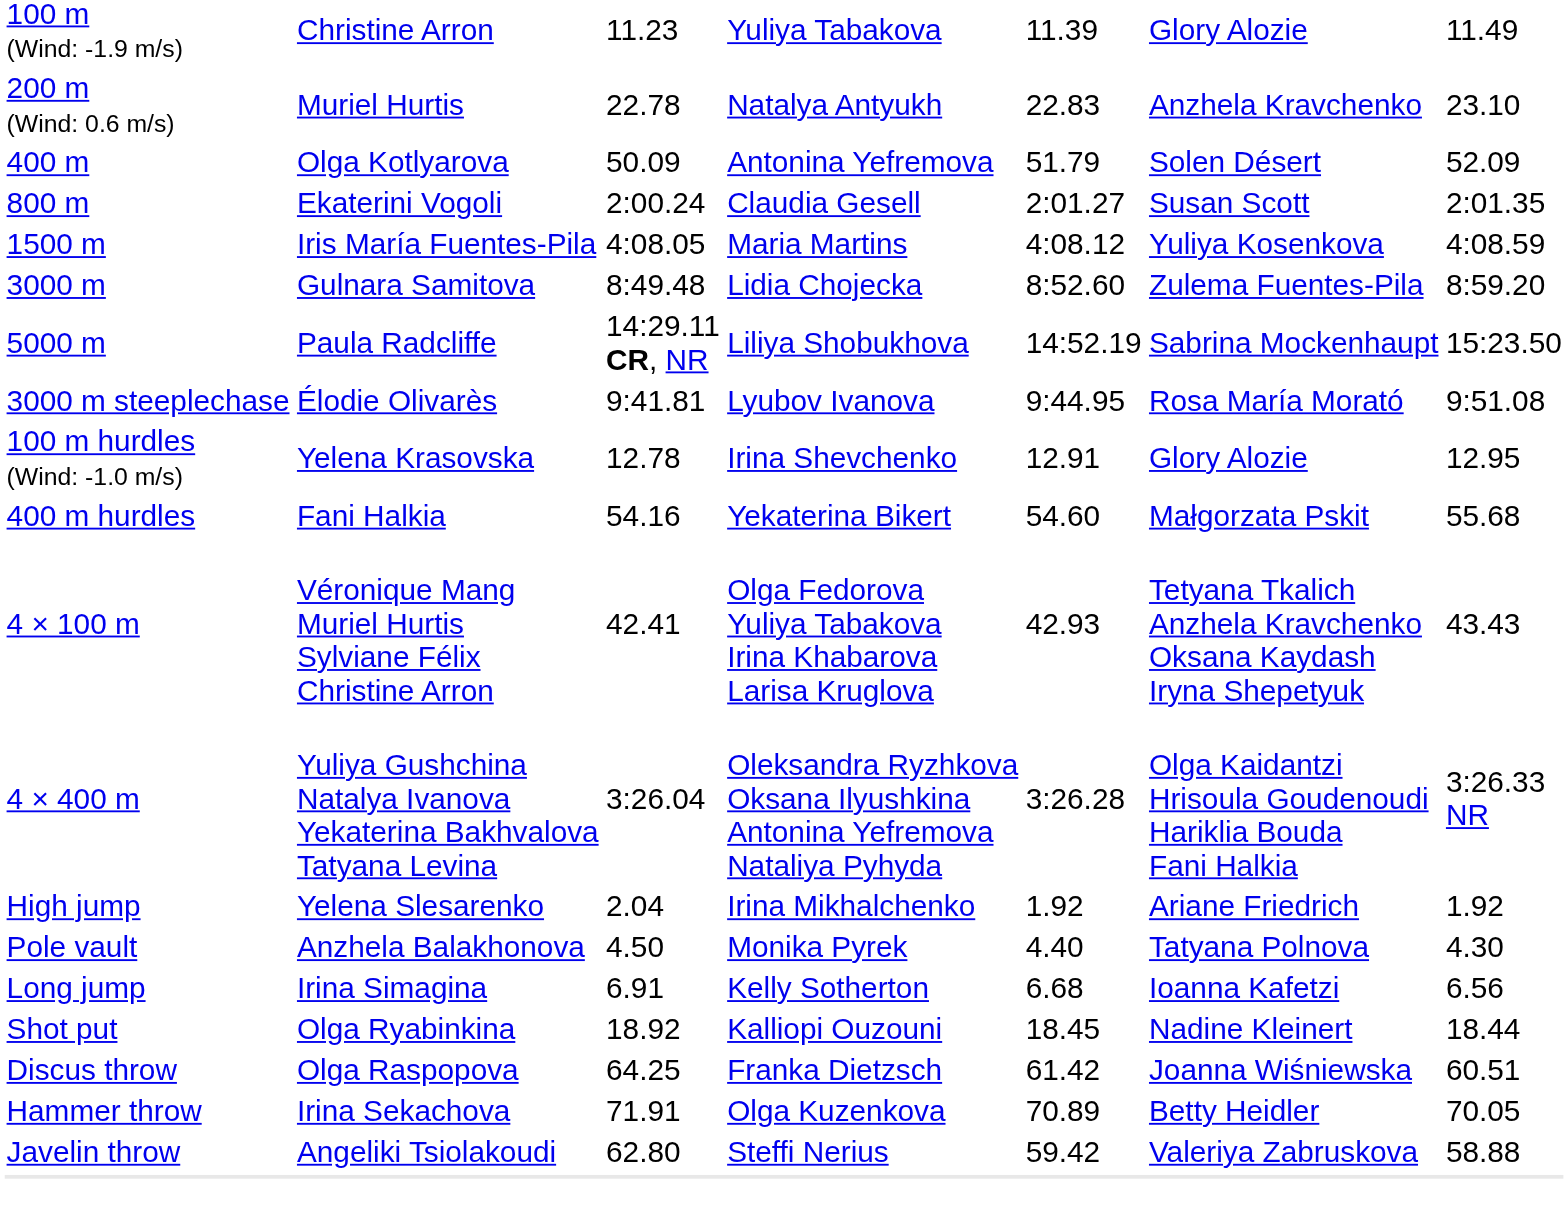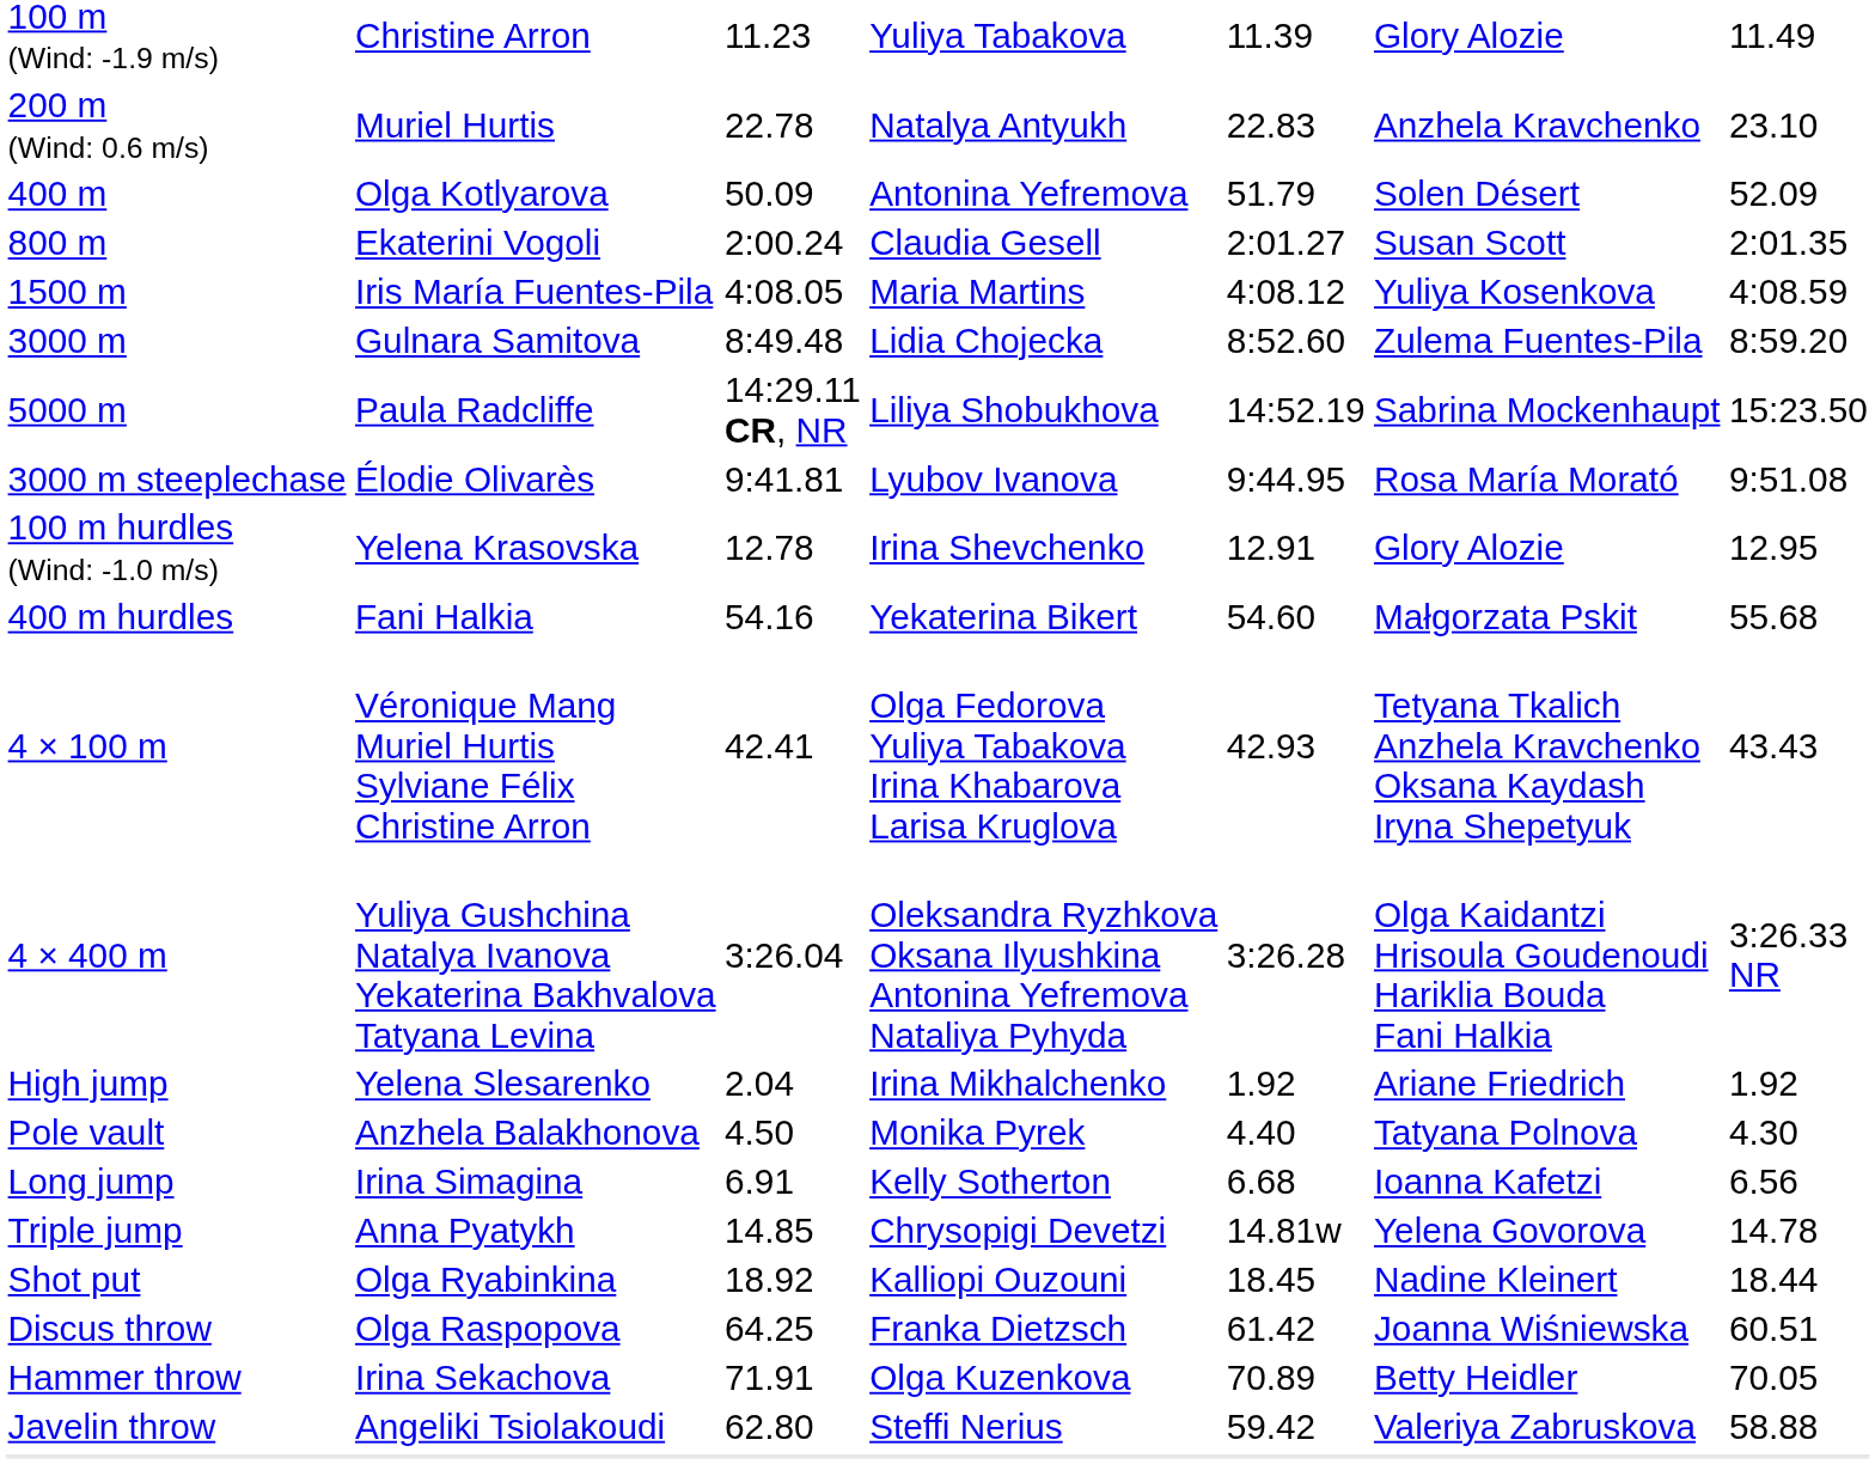+ row: Triple jump | Anna Pyatykh | 14.85 | Chrysopigi Devetzi | 14.81w | Yelena Govorova | 14.78
